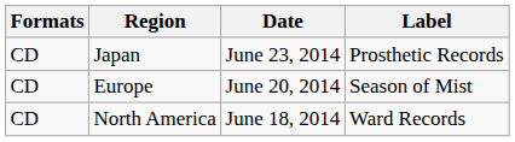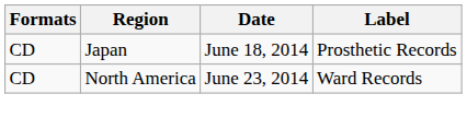Japan | Date: June 23, 2014 -> June 18, 2014
- row: CD | Europe | June 20, 2014 | Season of Mist
North America | Date: June 18, 2014 -> June 23, 2014
